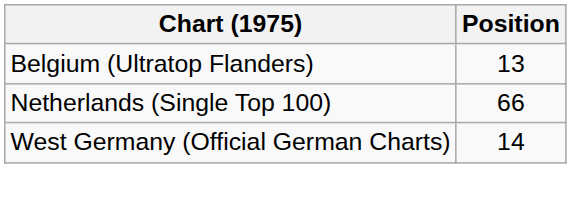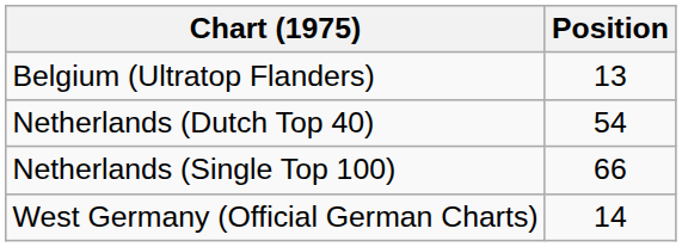+ row: Netherlands (Dutch Top 40) | 54
